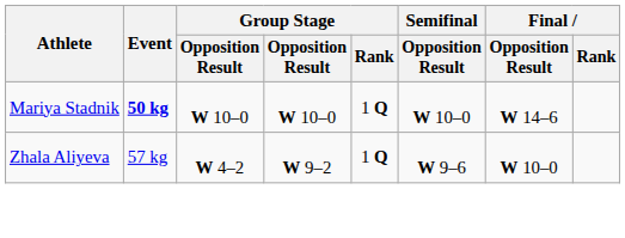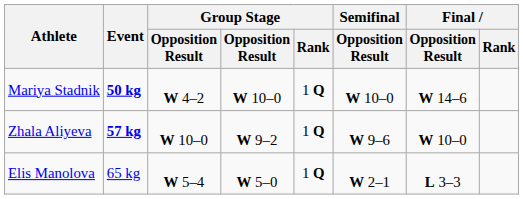Mariya Stadnik | column 3: W 10–0 -> W 4–2
Zhala Aliyeva | Event: normal -> bold
Zhala Aliyeva | column 3: W 4–2 -> W 10–0
+ row: Elis Manolova | 65 kg | W 5–4 | W 5–0 | 1 Q | W 2–1 | L 3–3
